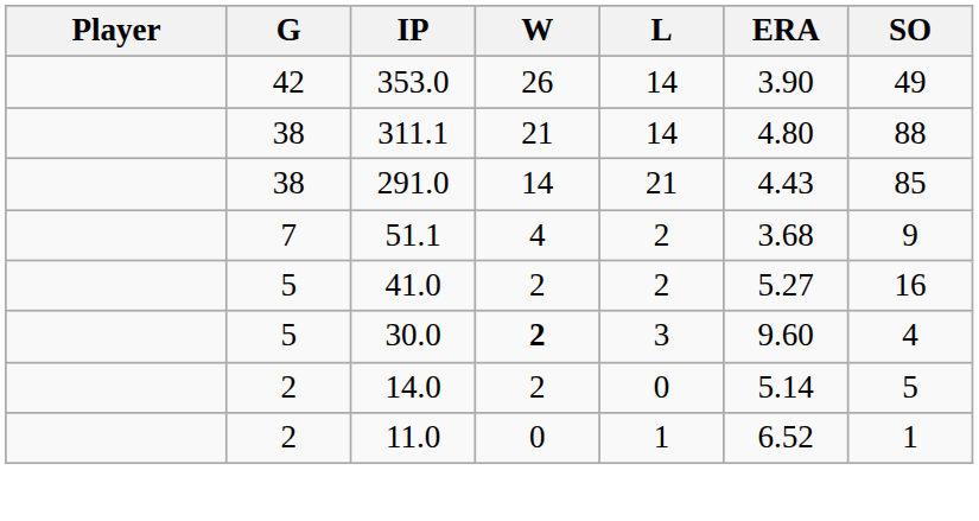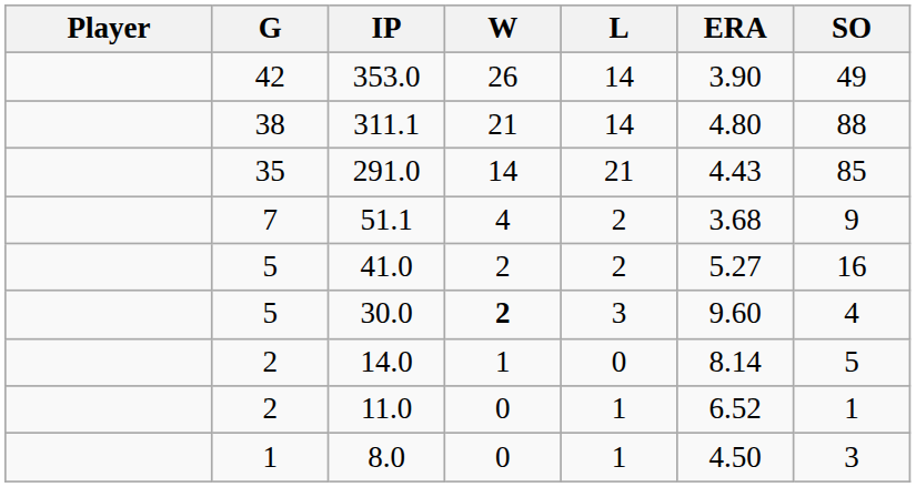291.0 | G: 38 -> 35
14.0 | W: 2 -> 1
14.0 | ERA: 5.14 -> 8.14
+ row: 1 | 8.0 | 0 | 1 | 4.50 | 3
